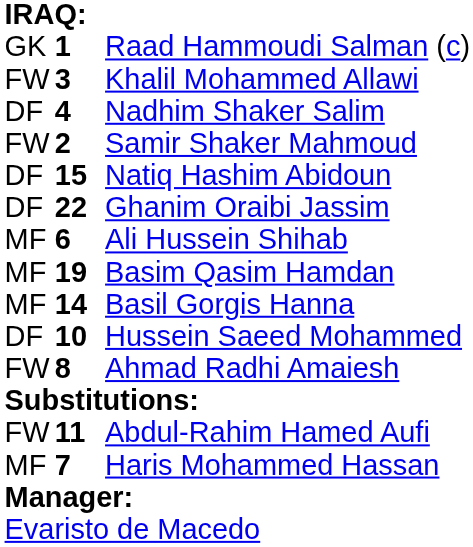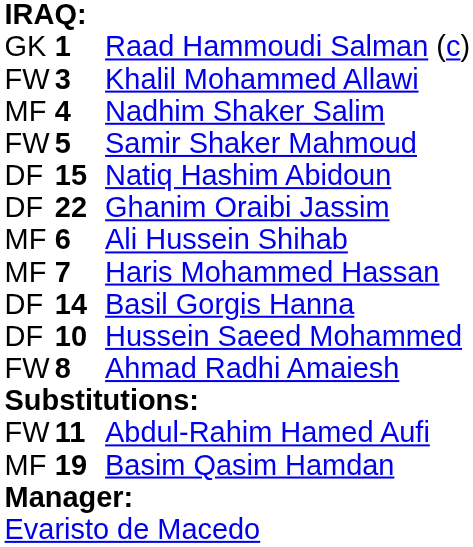Nadhim Shaker Salim | column 1: DF -> MF
Samir Shaker Mahmoud | column 2: 2 -> 5
rows swapped: Haris Mohammed Hassan <-> Basim Qasim Hamdan
Basil Gorgis Hanna | column 1: MF -> DF
